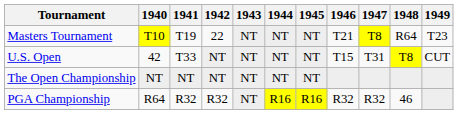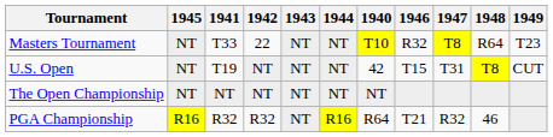columns swapped: 1940 <-> 1945
Masters Tournament | 1941: T19 -> T33
Masters Tournament | 1946: T21 -> R32
U.S. Open | 1941: T33 -> T19
PGA Championship | 1946: R32 -> T21
